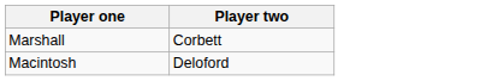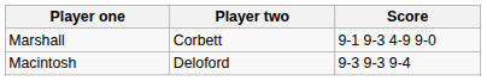+ column: Score | 9-1 9-3 4-9 9-0 | 9-3 9-3 9-4
